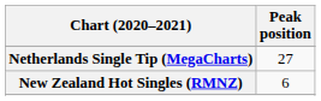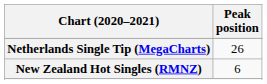Netherlands Single Tip (MegaCharts) | Peak position: 27 -> 26
